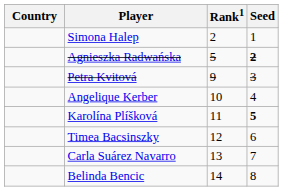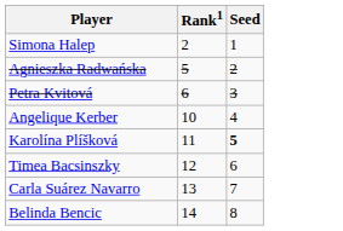- column: Country
Agnieszka Radwańska | Seed: bold -> normal
Petra Kvitová | Rank1: 9 -> 6
